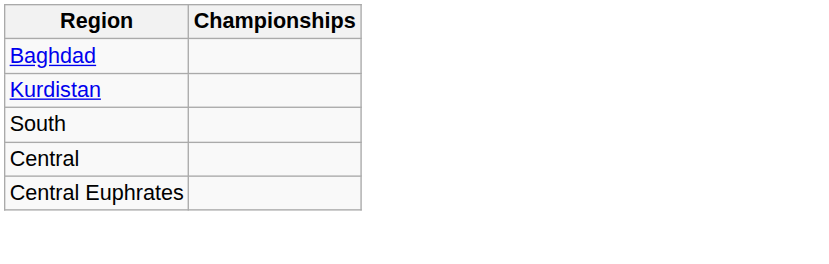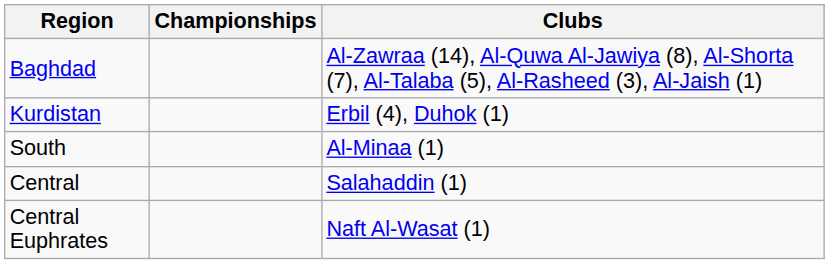+ column: Clubs | Al-Zawraa (14), Al-Quwa Al-Jawiya (8), Al-Shorta (7), Al-Talaba (5), Al-Rasheed (3), Al-Jaish (1) | Erbil (4), Duhok (1) | Al-Minaa (1) | Salahaddin (1) | Naft Al-Wasat (1)
